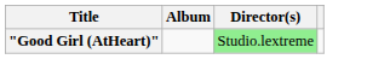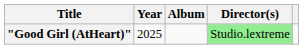+ column: Year | 2025
